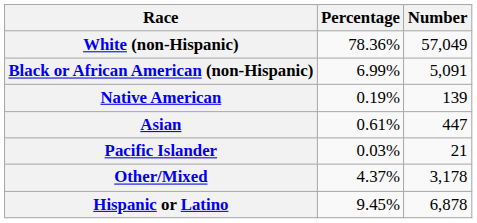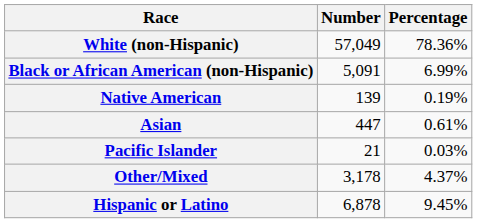columns swapped: Number <-> Percentage
